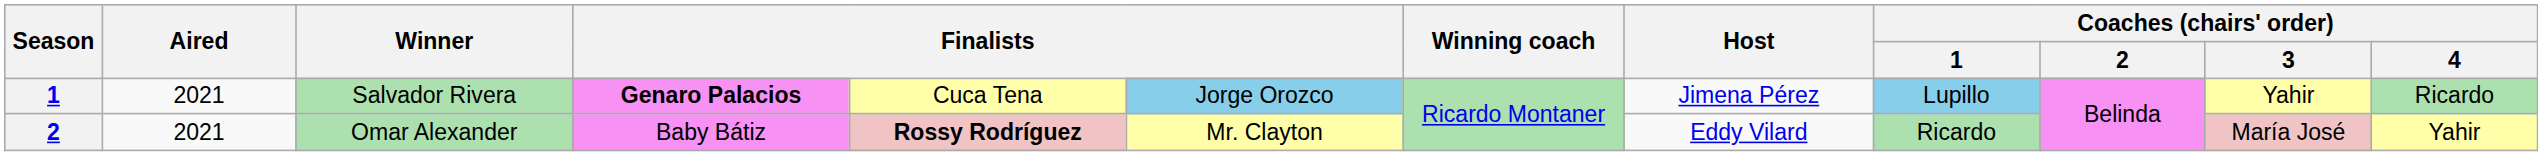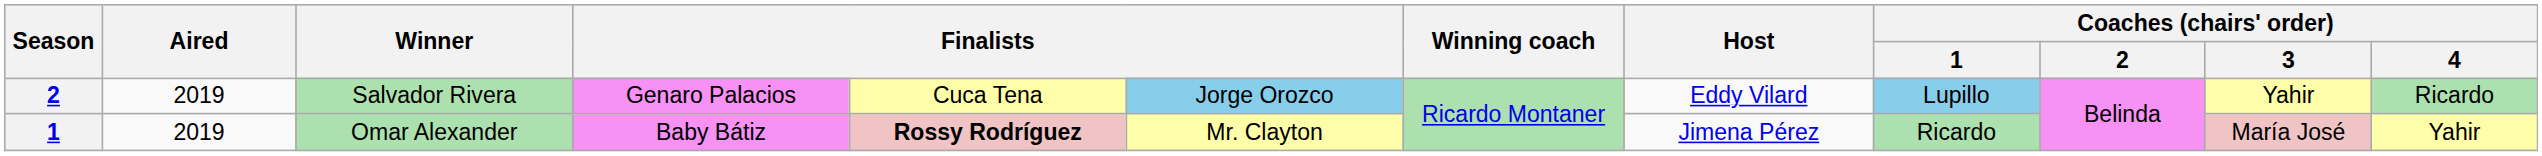Salvador Rivera | Season: 1 -> 2
Salvador Rivera | Aired: 2021 -> 2019
Salvador Rivera | column 4: bold -> normal
Salvador Rivera | Host: Jimena Pérez -> Eddy Vilard
Omar Alexander | Season: 2 -> 1
Omar Alexander | Aired: 2021 -> 2019
Omar Alexander | Host: Eddy Vilard -> Jimena Pérez
